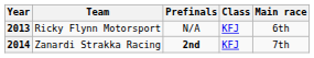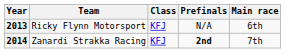columns swapped: Class <-> Prefinals
